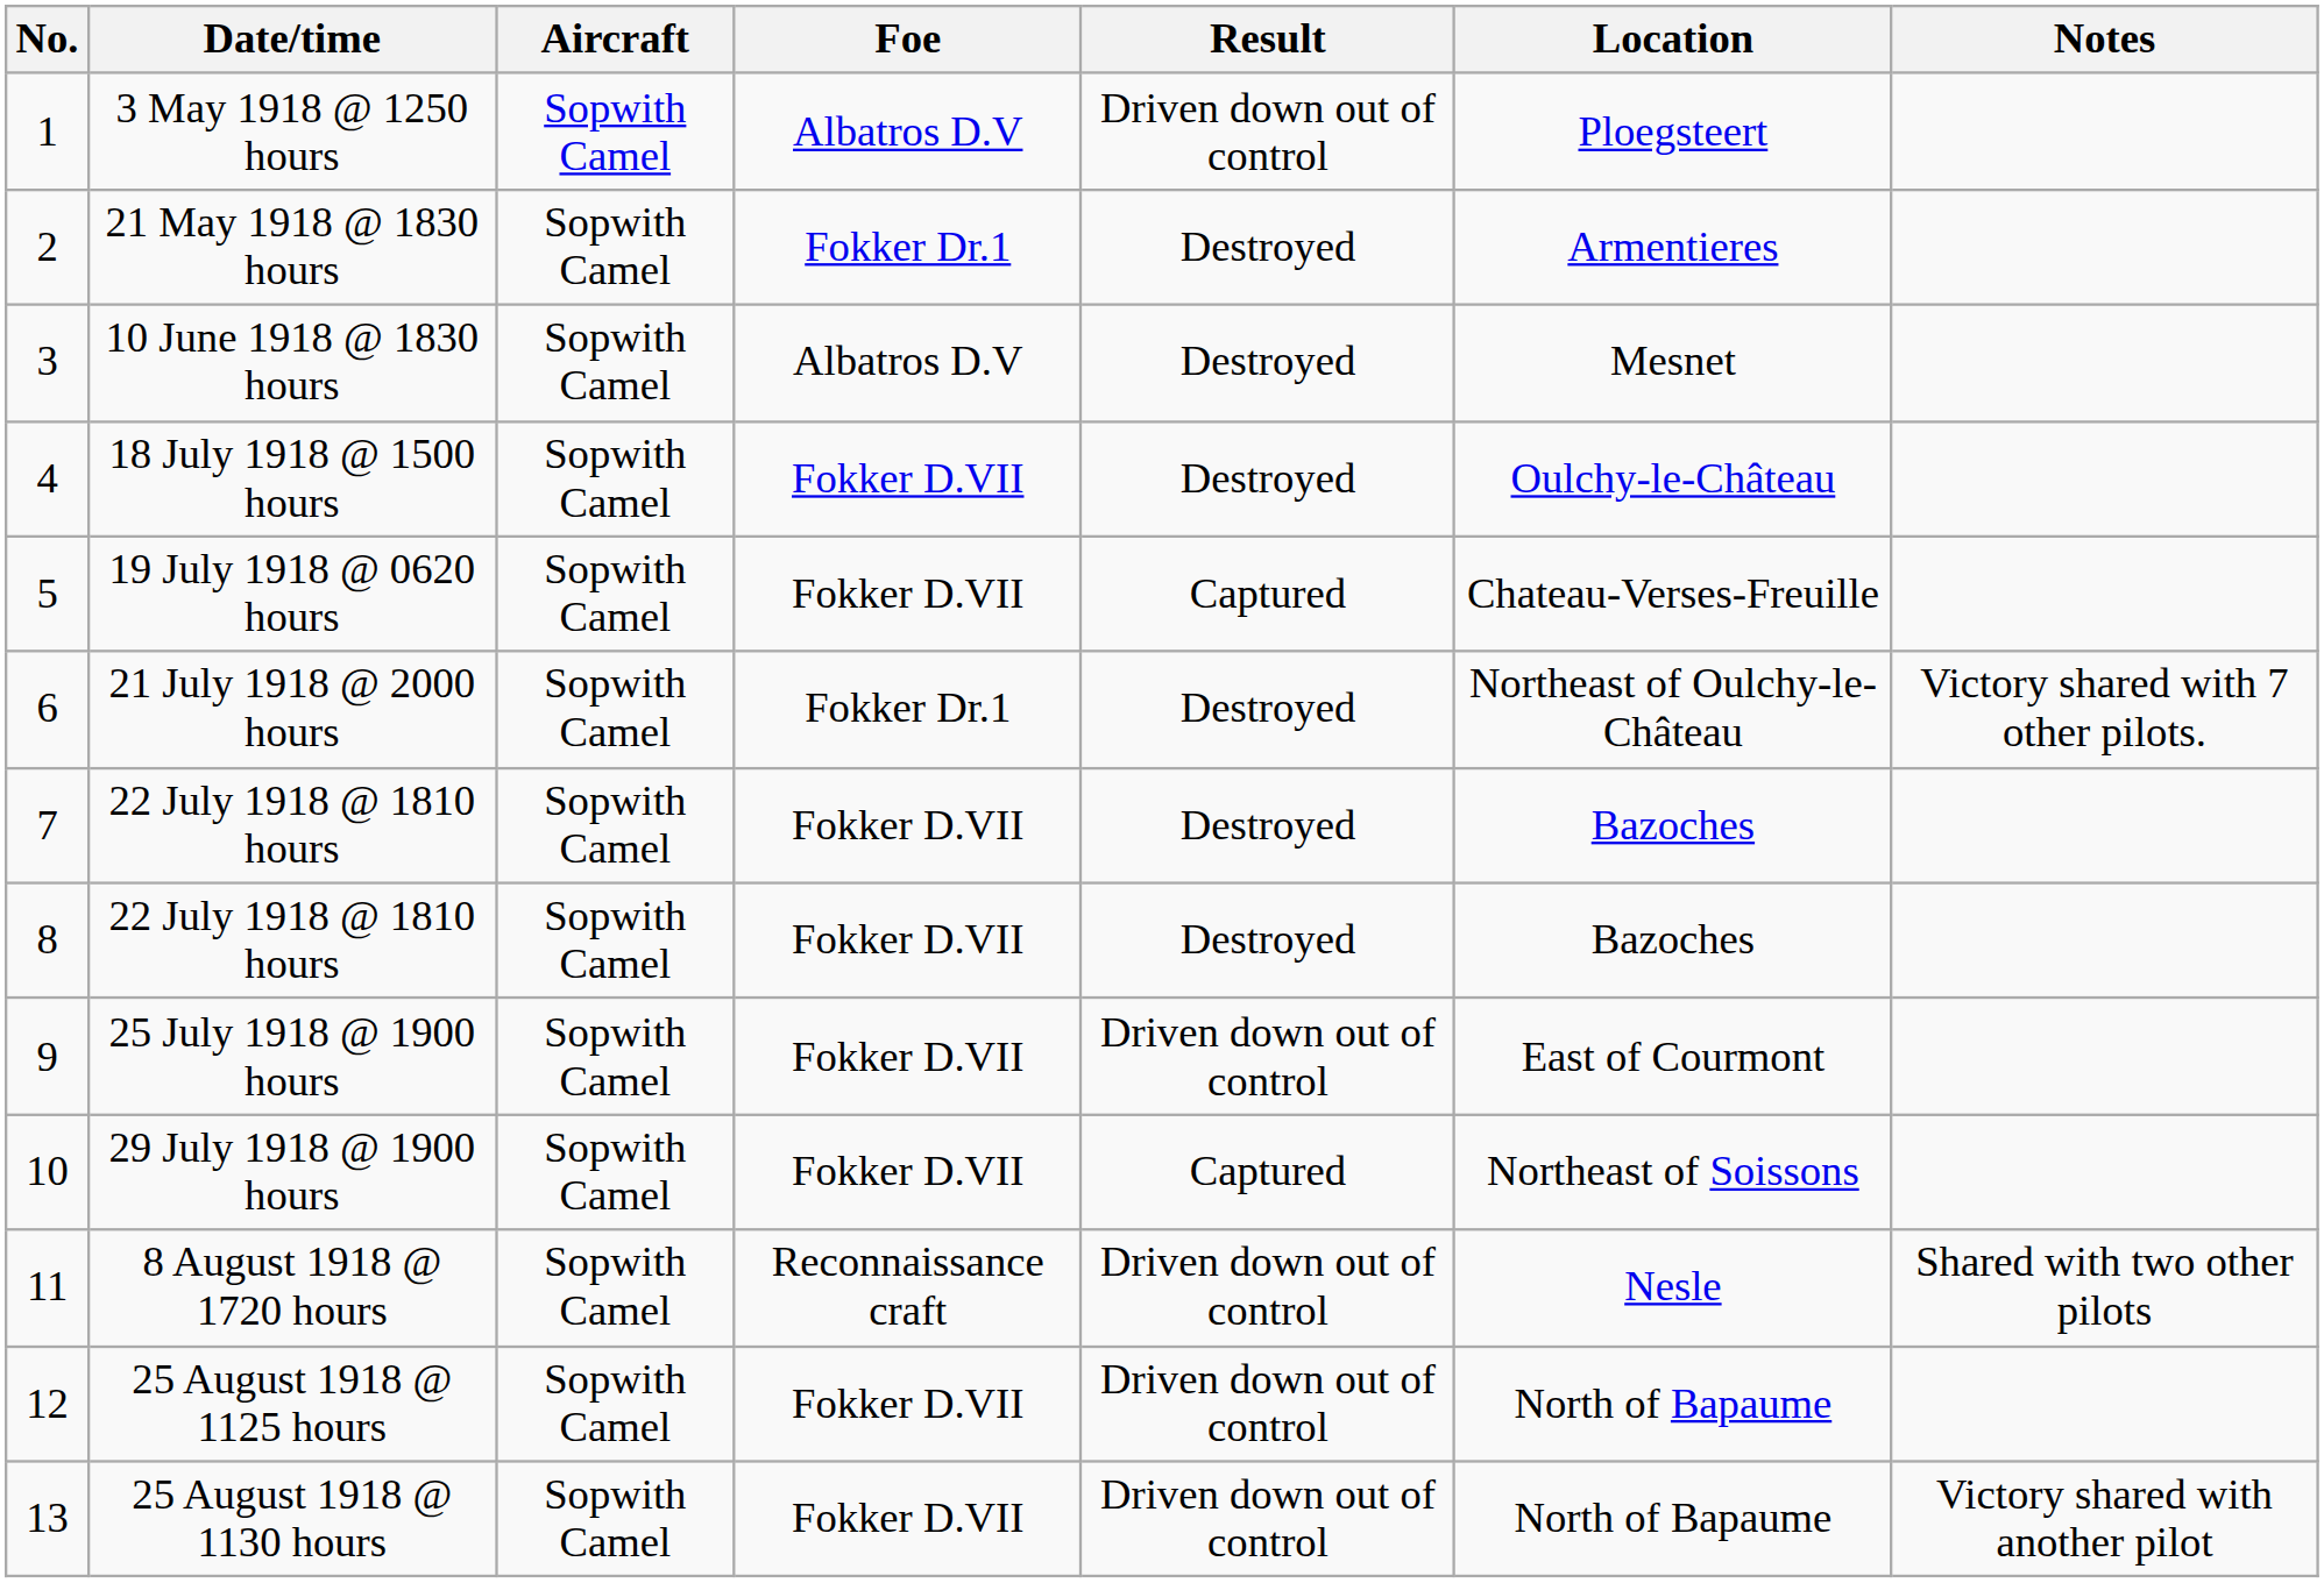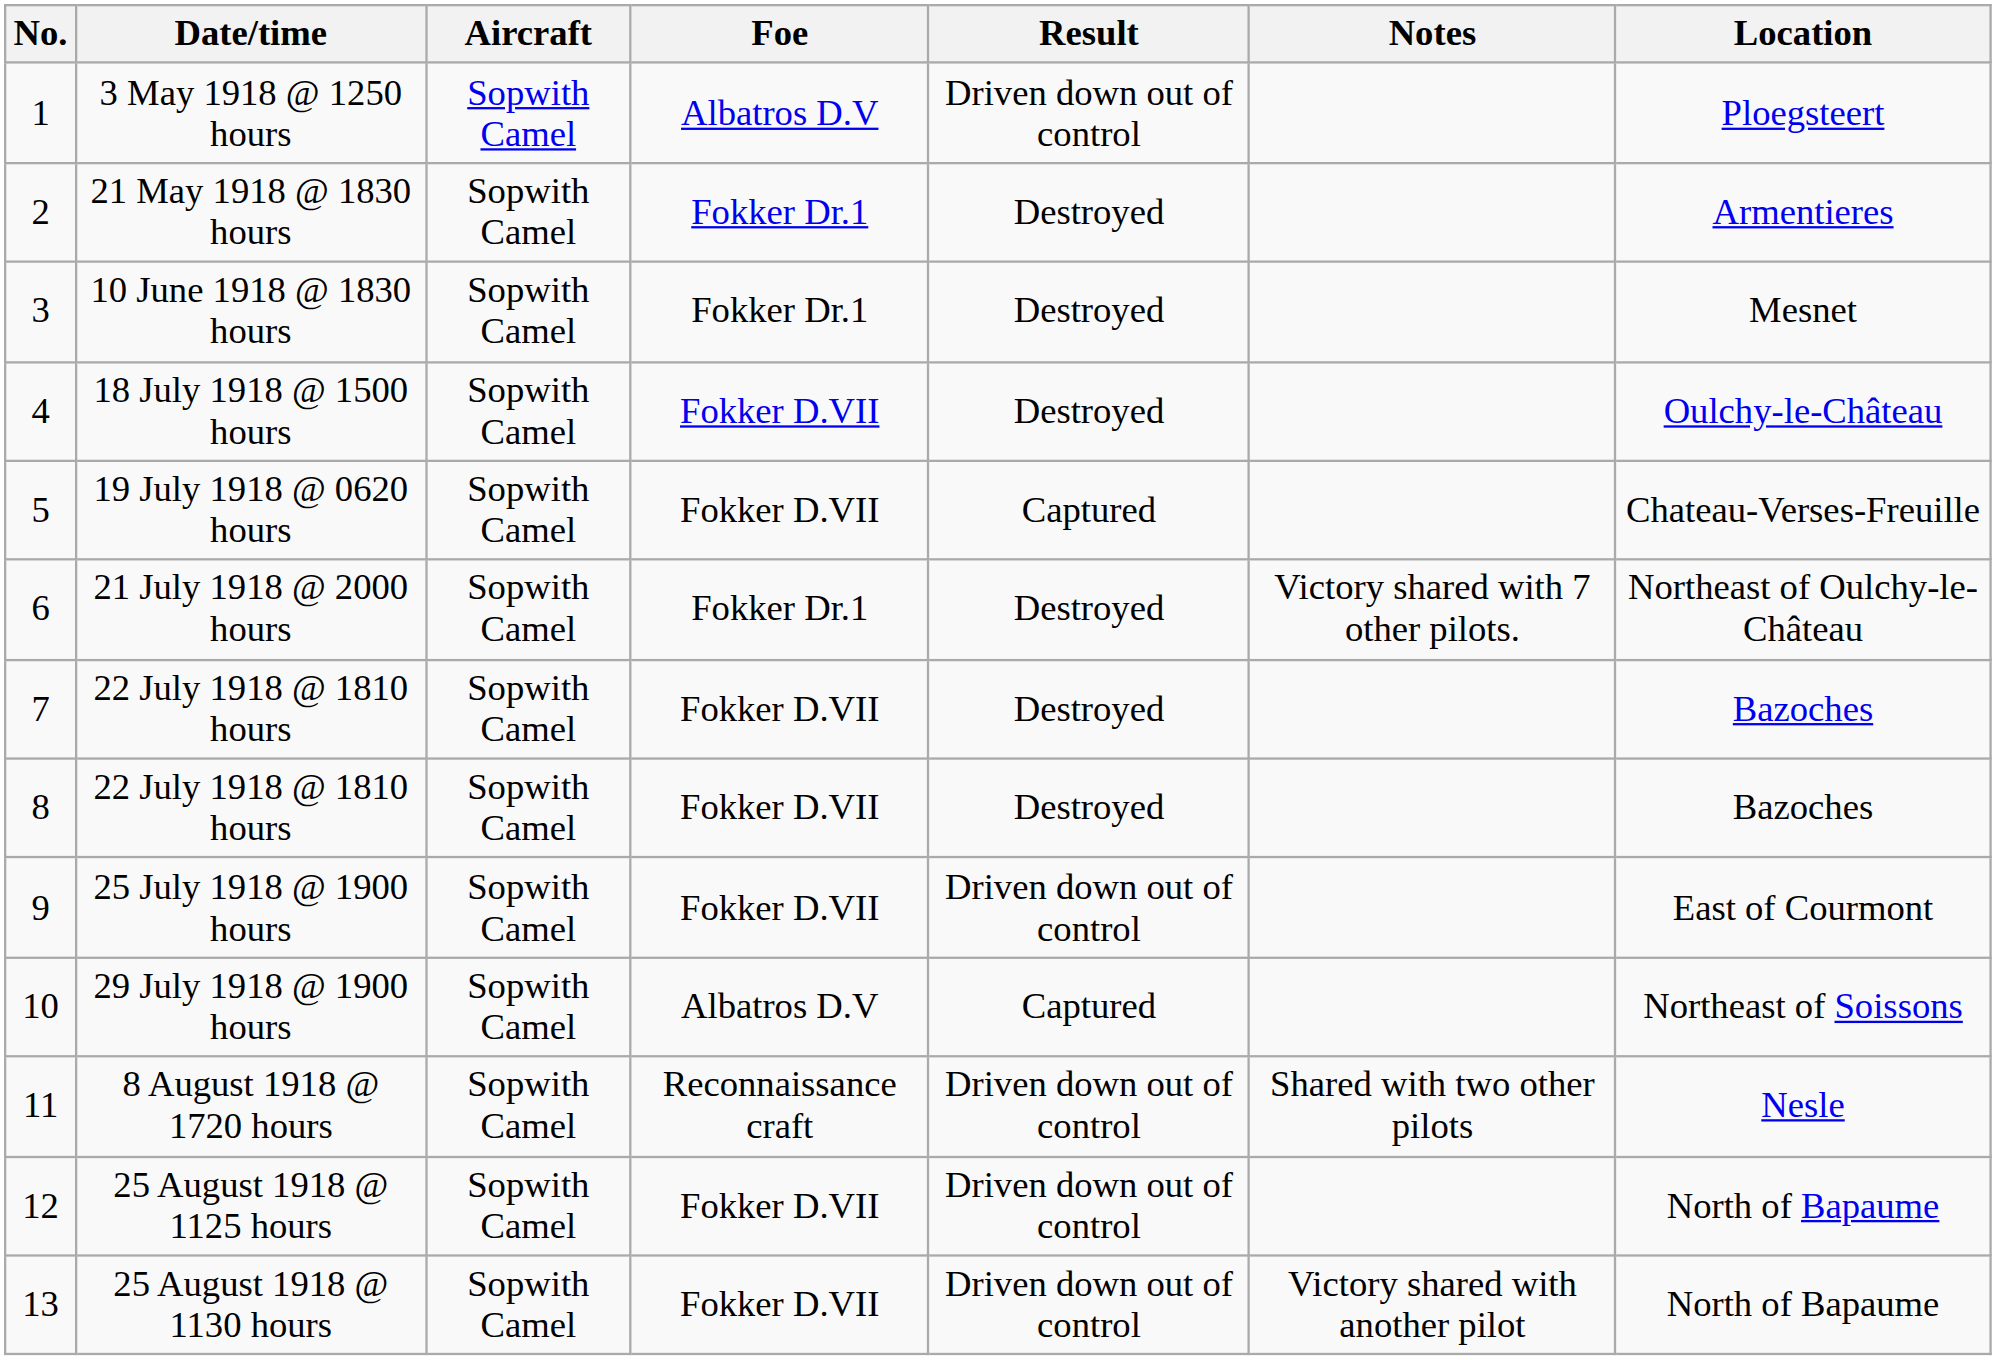columns swapped: Location <-> Notes
10 June 1918 @ 1830 hours | Foe: Albatros D.V -> Fokker Dr.1
29 July 1918 @ 1900 hours | Foe: Fokker D.VII -> Albatros D.V
